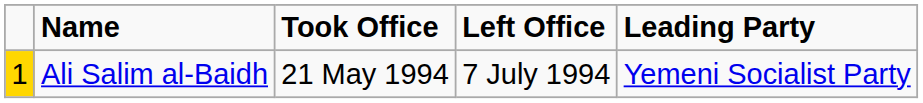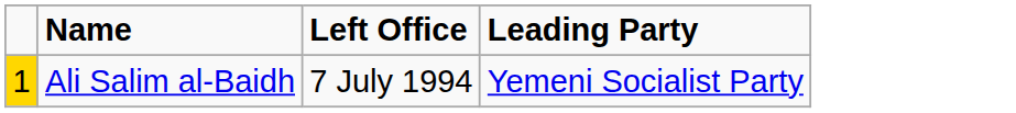- column: Took Office | 21 May 1994
